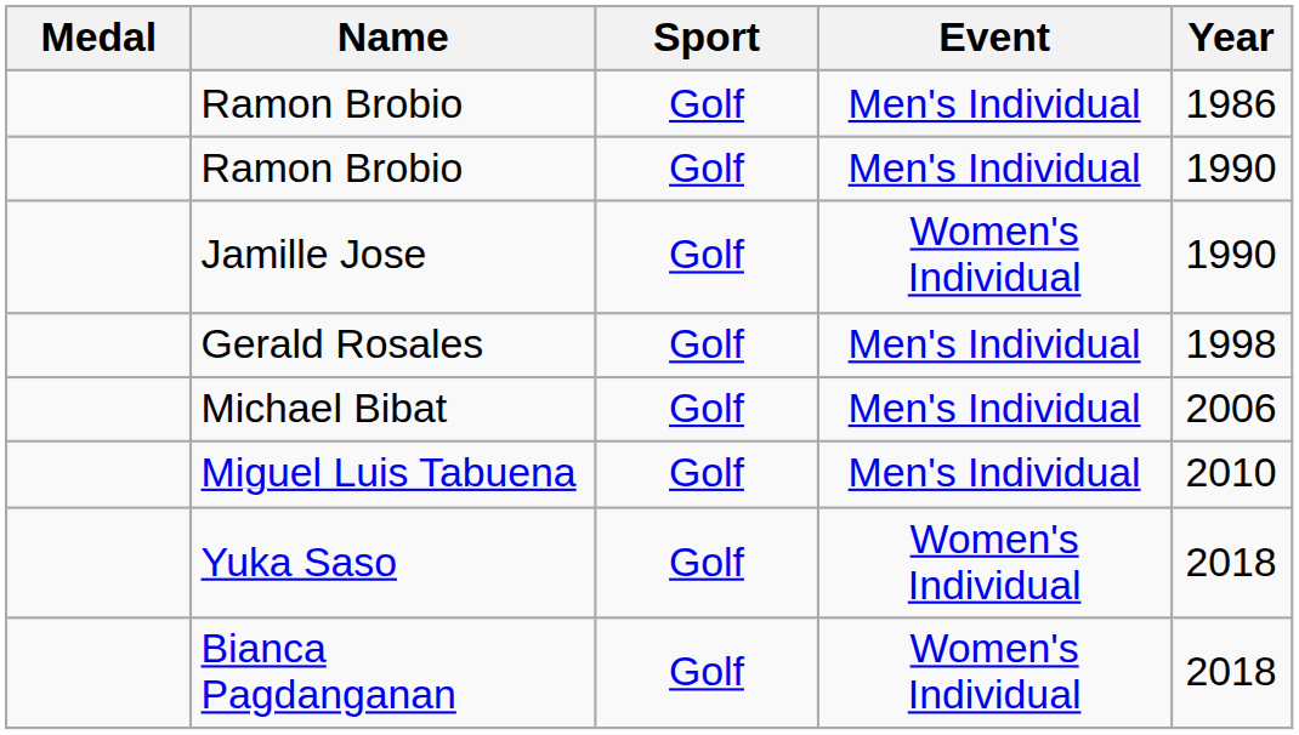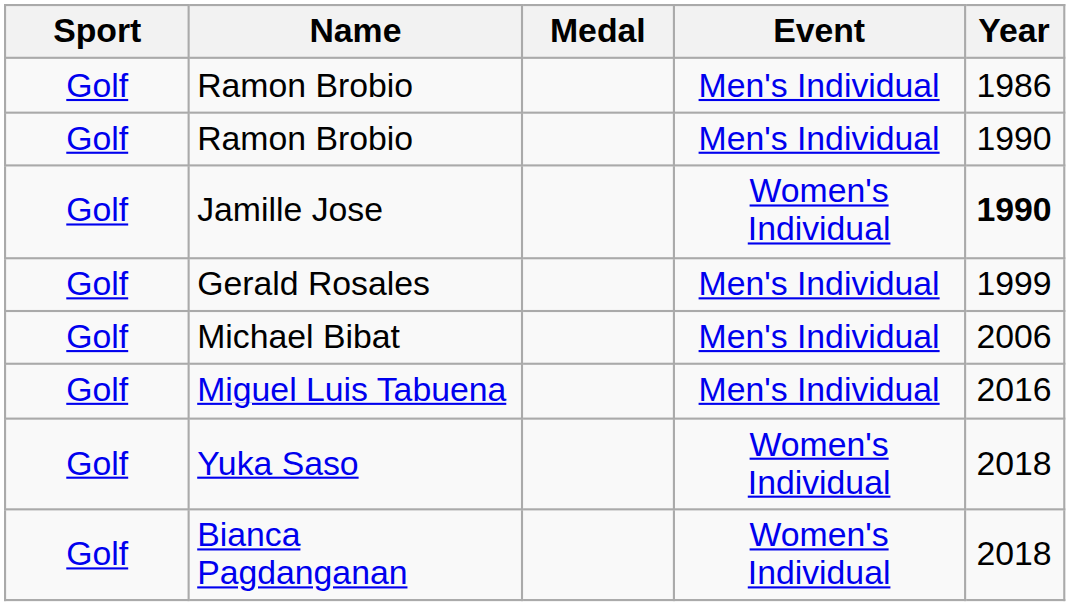columns swapped: Medal <-> Sport
Jamille Jose | Year: normal -> bold
Gerald Rosales | Year: 1998 -> 1999
Miguel Luis Tabuena | Year: 2010 -> 2016
